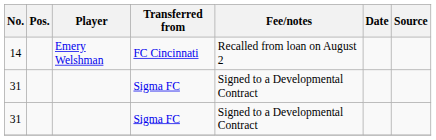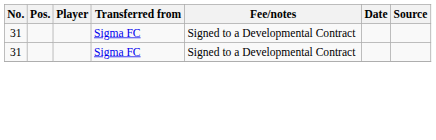- row: 14 | Emery Welshman | FC Cincinnati | Recalled from loan on August 2
